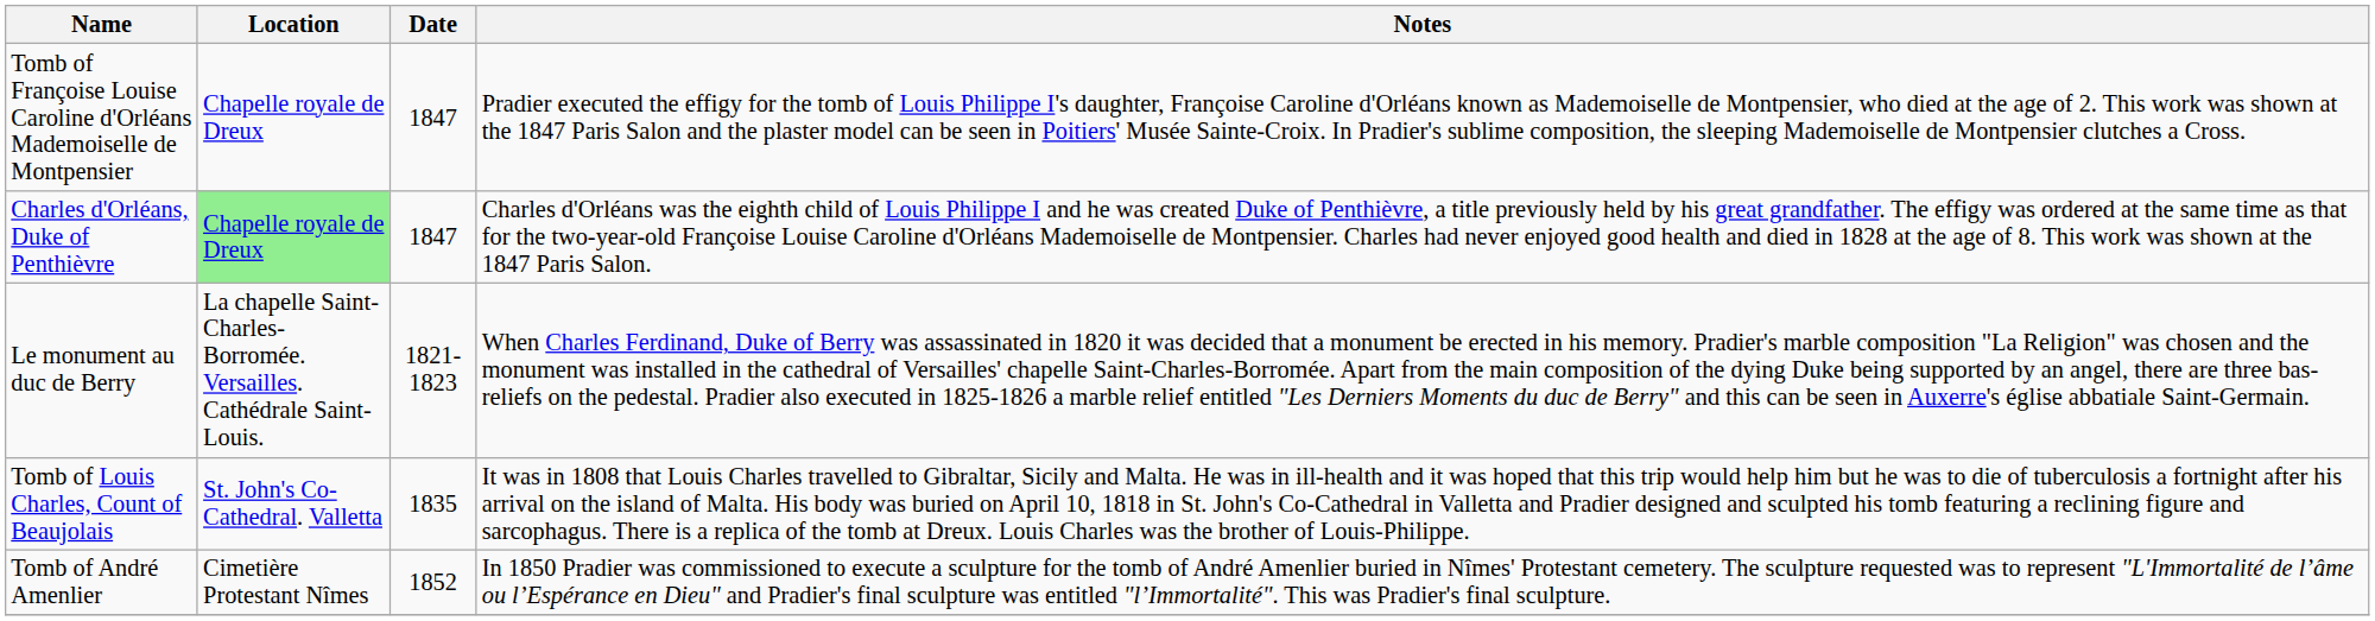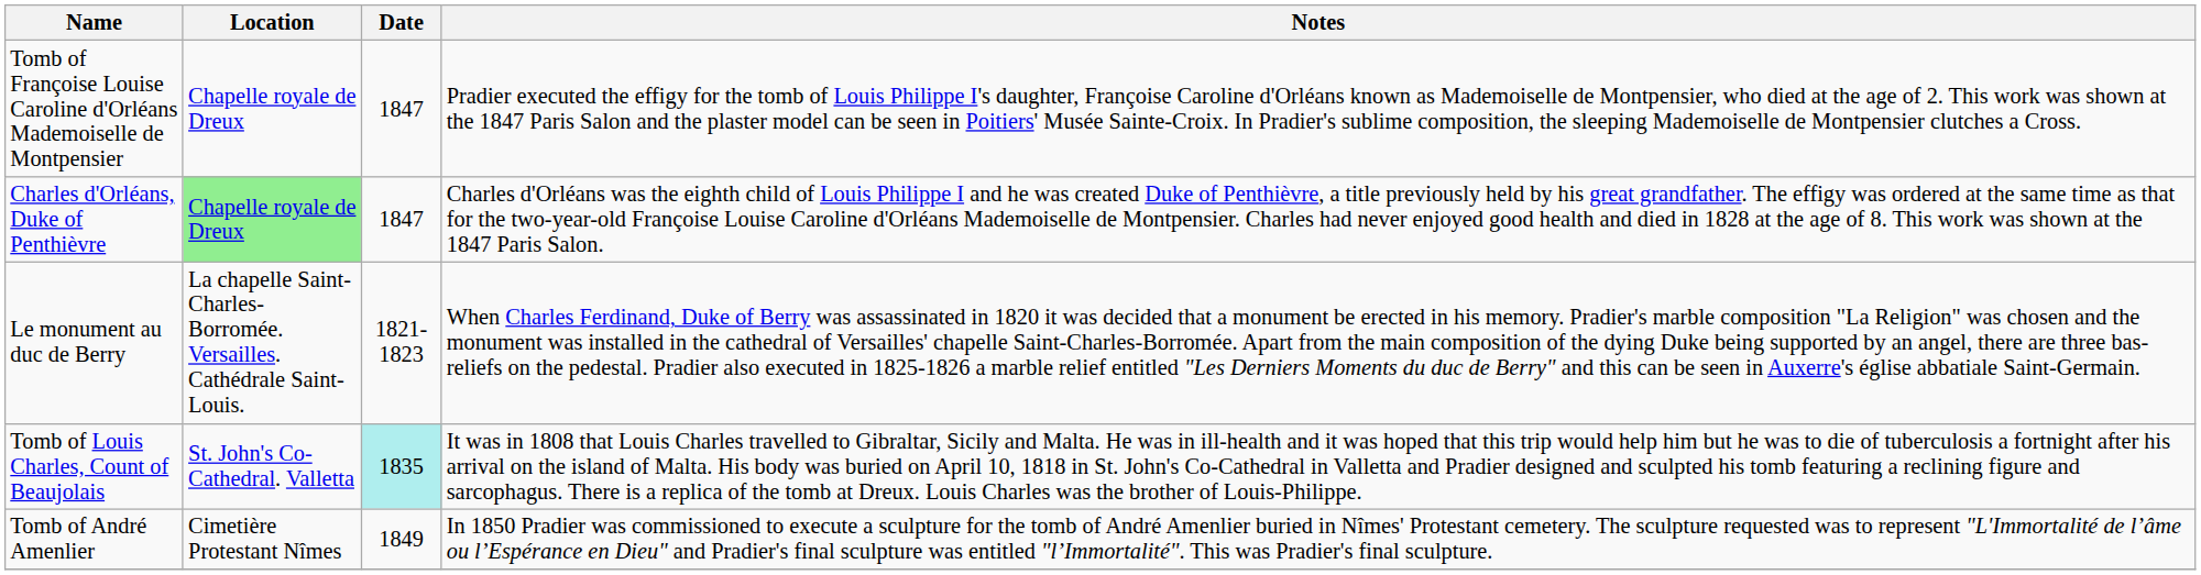Tomb of Louis Charles, Count of Beaujolais | Date: no background -> paleturquoise background
Tomb of André Amenlier | Date: 1852 -> 1849
